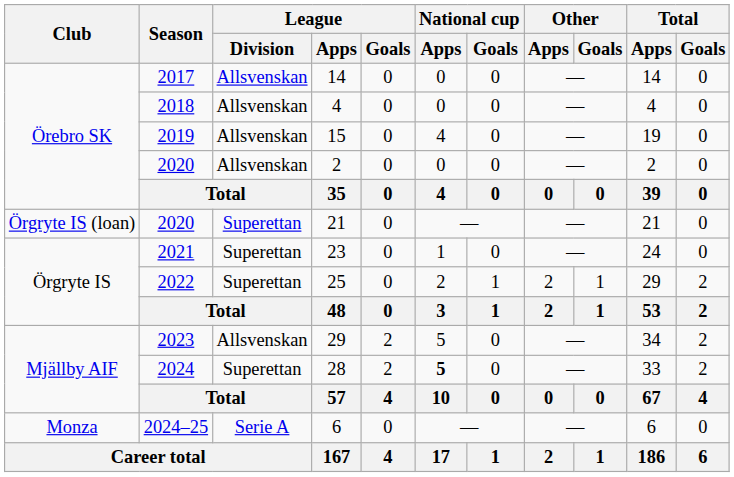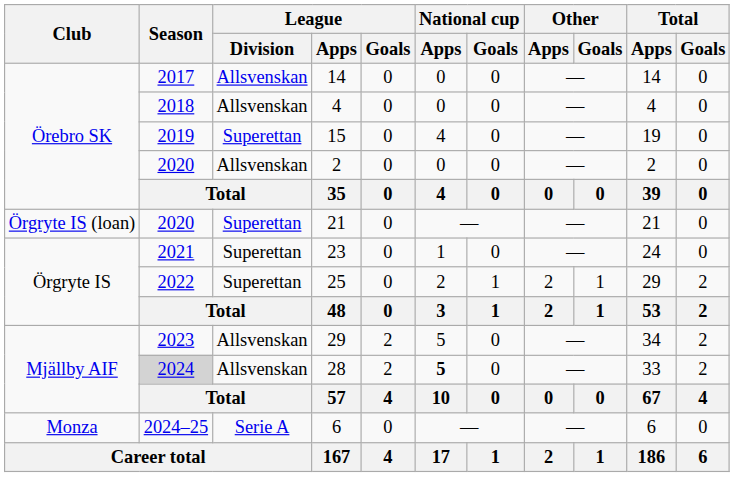15 | League / Division: Allsvenskan -> Superettan
28 | Season: no background -> lightgrey background
28 | League / Division: Superettan -> Allsvenskan
